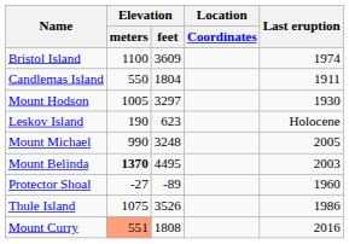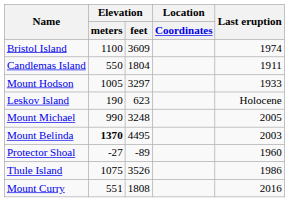Mount Hodson | Last eruption: 1930 -> 1933
Mount Curry | Elevation / meters: lightsalmon background -> no background
